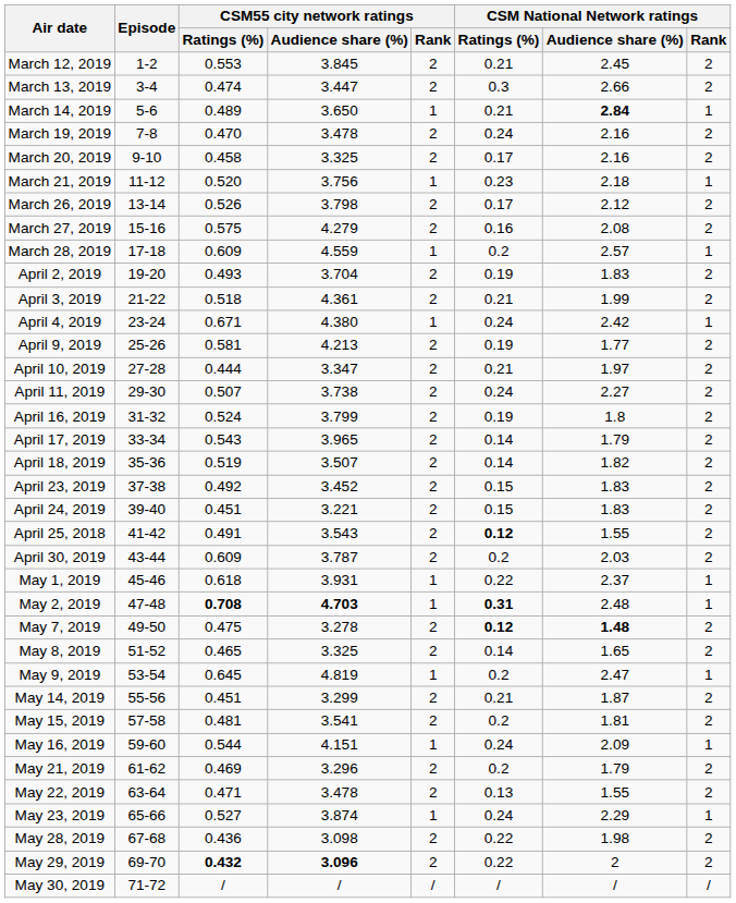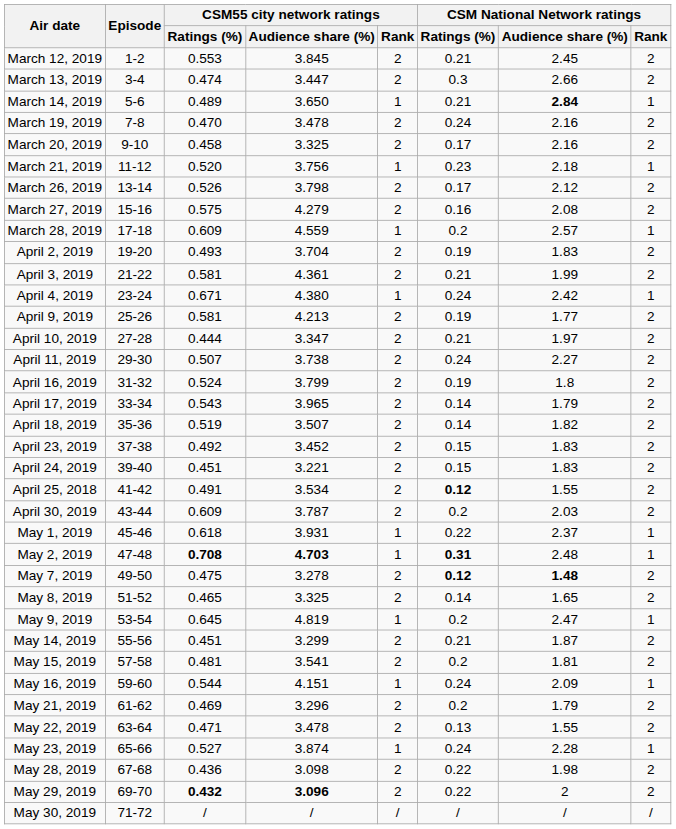April 3, 2019 | CSM55 city network ratings / Ratings (%): 0.518 -> 0.581
April 25, 2018 | CSM55 city network ratings / Audience share (%): 3.543 -> 3.534
May 23, 2019 | CSM National Network ratings / Audience share (%): 2.29 -> 2.28
